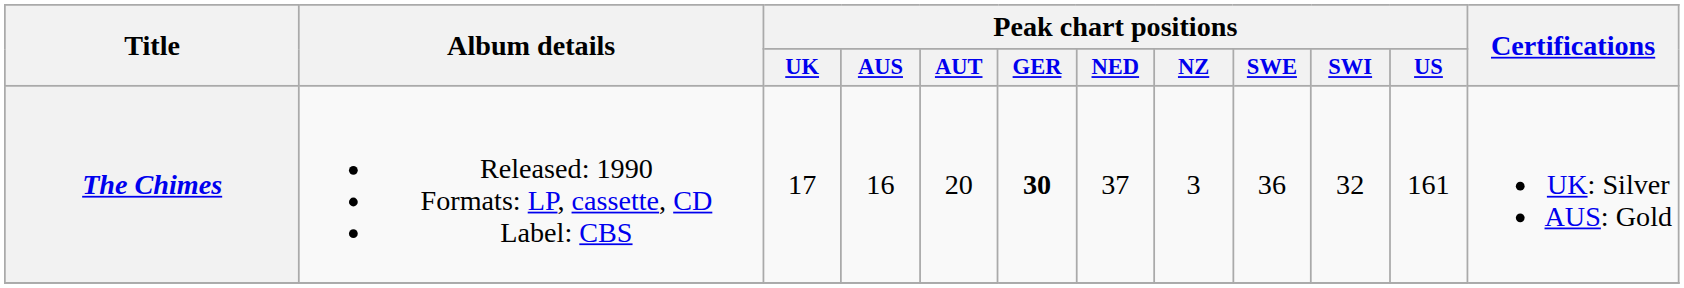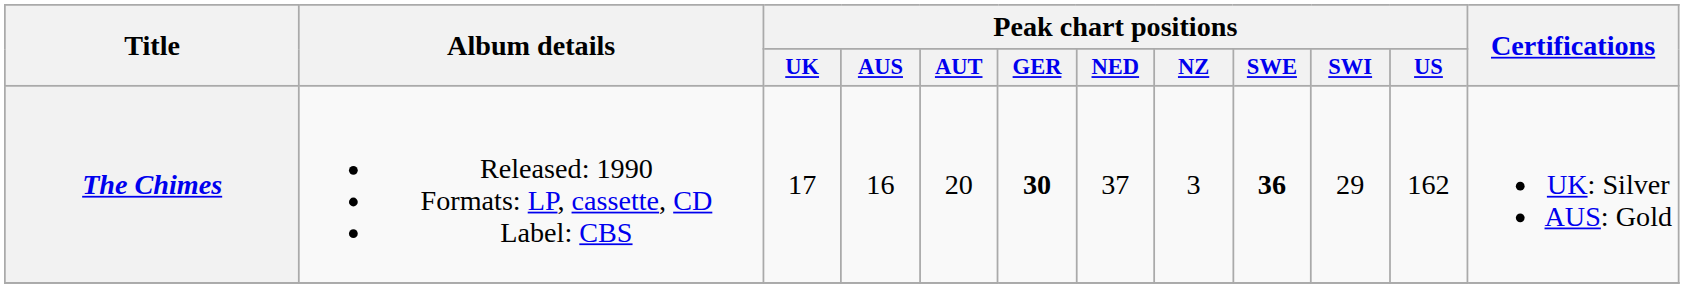The Chimes | Peak chart positions / SWE: normal -> bold
The Chimes | Peak chart positions / SWI: 32 -> 29
The Chimes | Peak chart positions / US: 161 -> 162
